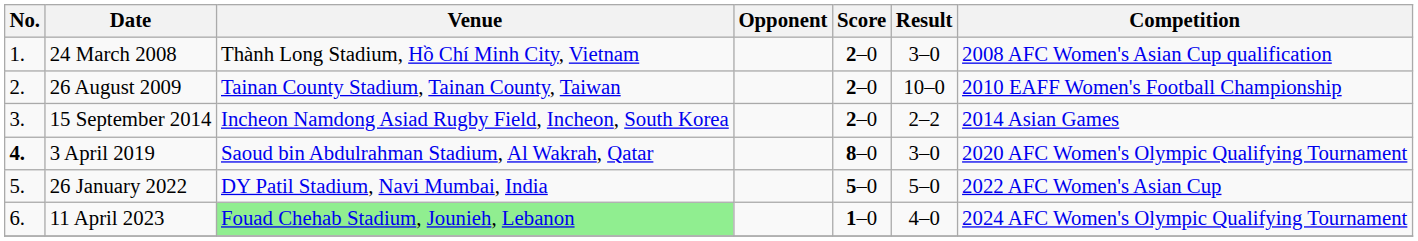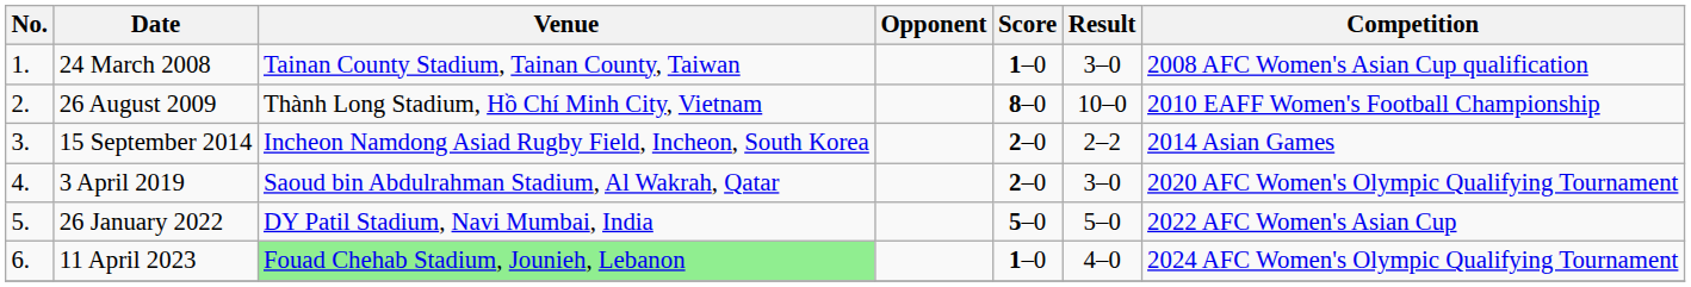24 March 2008 | Venue: Thành Long Stadium, Hồ Chí Minh City, Vietnam -> Tainan County Stadium, Tainan County, Taiwan
24 March 2008 | Score: 2–0 -> 1–0
26 August 2009 | Venue: Tainan County Stadium, Tainan County, Taiwan -> Thành Long Stadium, Hồ Chí Minh City, Vietnam
26 August 2009 | Score: 2–0 -> 8–0
3 April 2019 | No.: bold -> normal
3 April 2019 | Score: 8–0 -> 2–0
